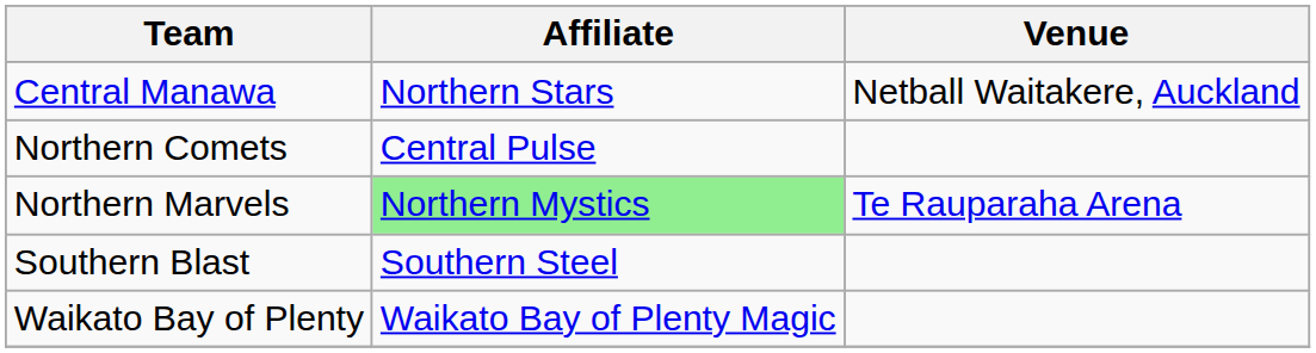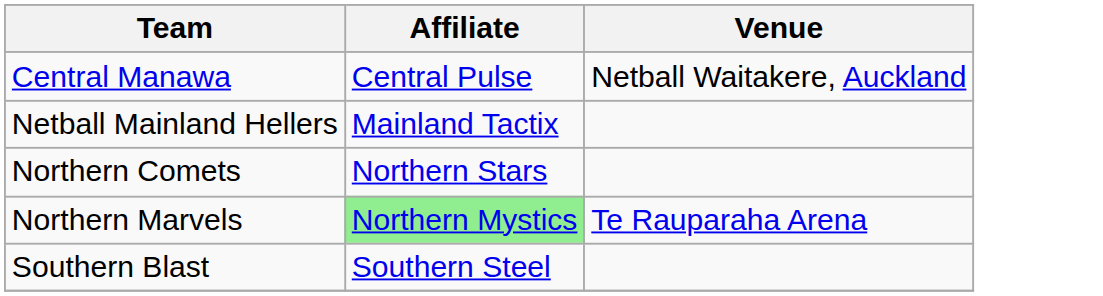Central Manawa | Affiliate: Northern Stars -> Central Pulse
+ row: Netball Mainland Hellers | Mainland Tactix
Northern Comets | Affiliate: Central Pulse -> Northern Stars
- row: Waikato Bay of Plenty | Waikato Bay of Plenty Magic
